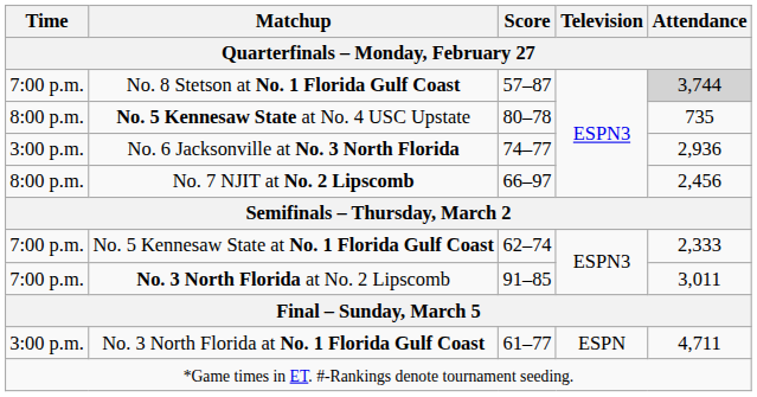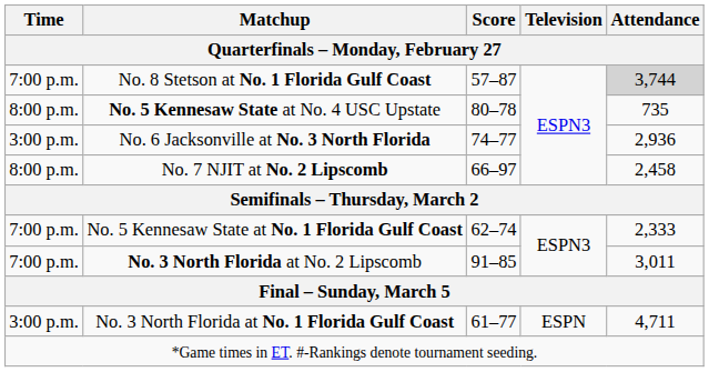No. 7 NJIT at No. 2 Lipscomb | Attendance / Quarterfinals – Monday, February 27: 2,456 -> 2,458
